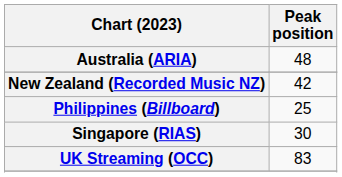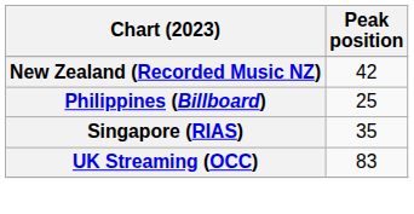- row: Australia (ARIA) | 48
Singapore (RIAS) | Peak position: 30 -> 35
